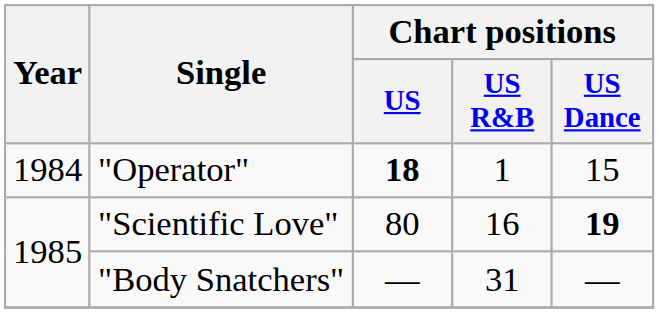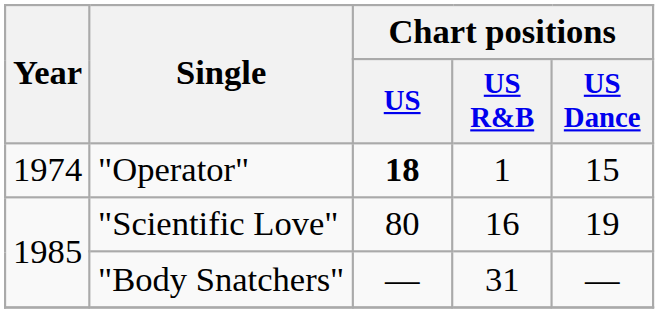"Operator" | Year: 1984 -> 1974
"Scientific Love" | Chart positions / US Dance: bold -> normal
